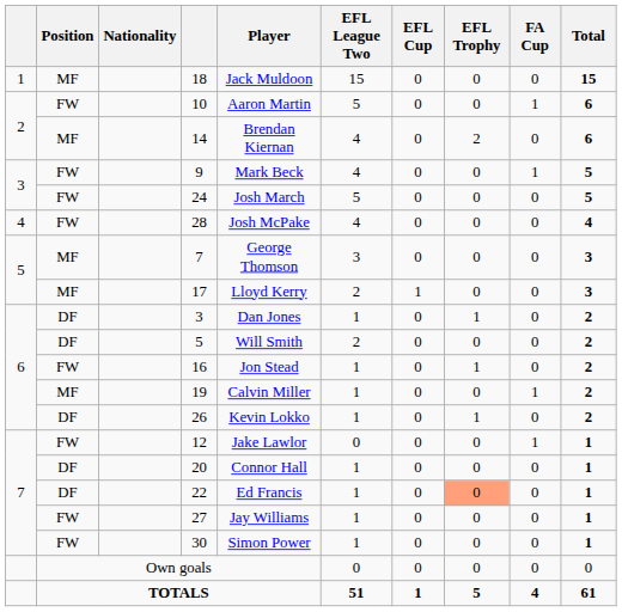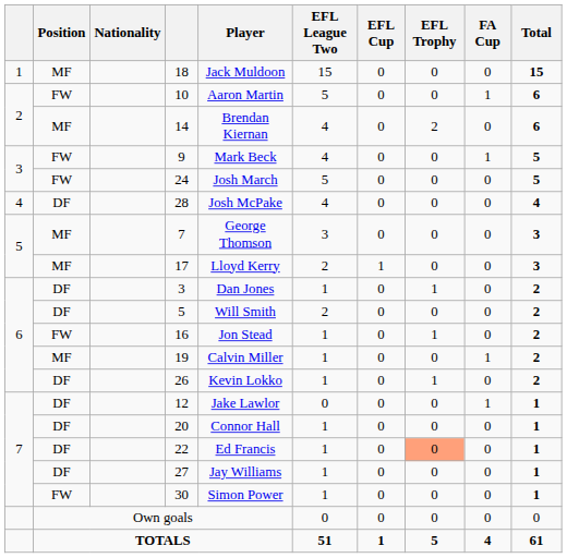28 | Position: FW -> DF
12 | Position: FW -> DF
27 | Position: FW -> DF
